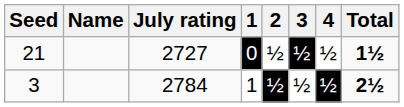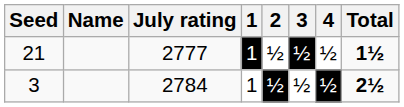21 | July rating: 2727 -> 2777
21 | 1: 0 -> 1
